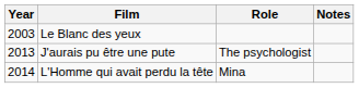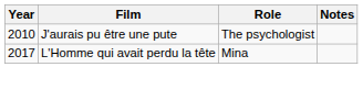- row: 2003 | Le Blanc des yeux
J'aurais pu être une pute | Year: 2013 -> 2010
L'Homme qui avait perdu la tête | Year: 2014 -> 2017
